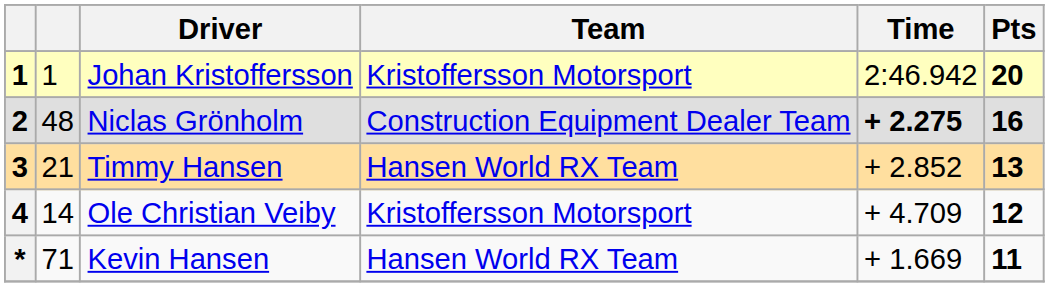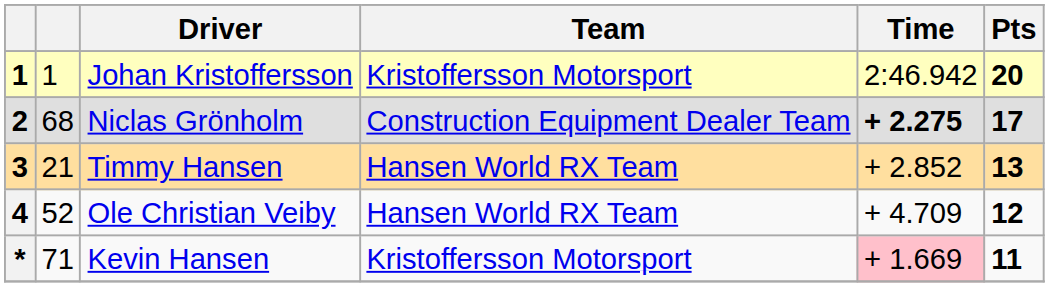Niclas Grönholm | column 2: 48 -> 68
Niclas Grönholm | Pts: 16 -> 17
Ole Christian Veiby | column 2: 14 -> 52
Ole Christian Veiby | Team: Kristoffersson Motorsport -> Hansen World RX Team
Kevin Hansen | Team: Hansen World RX Team -> Kristoffersson Motorsport
Kevin Hansen | Time: no background -> pink background
